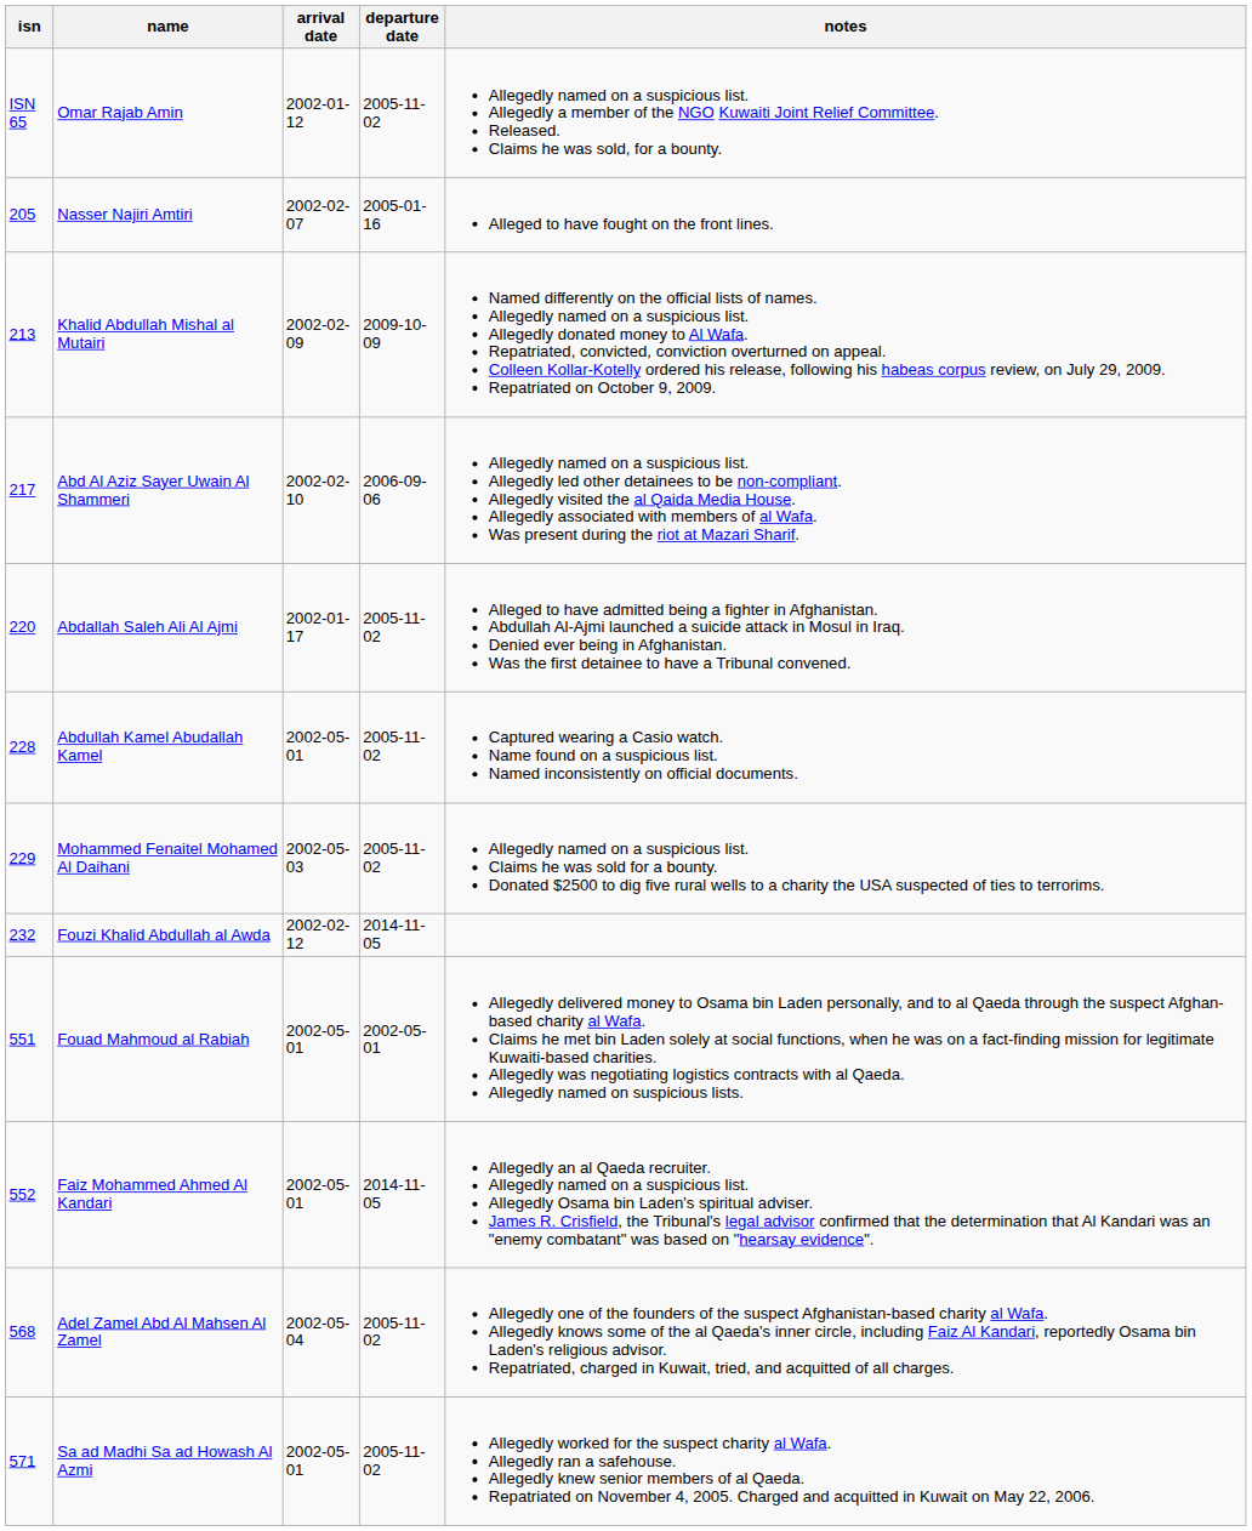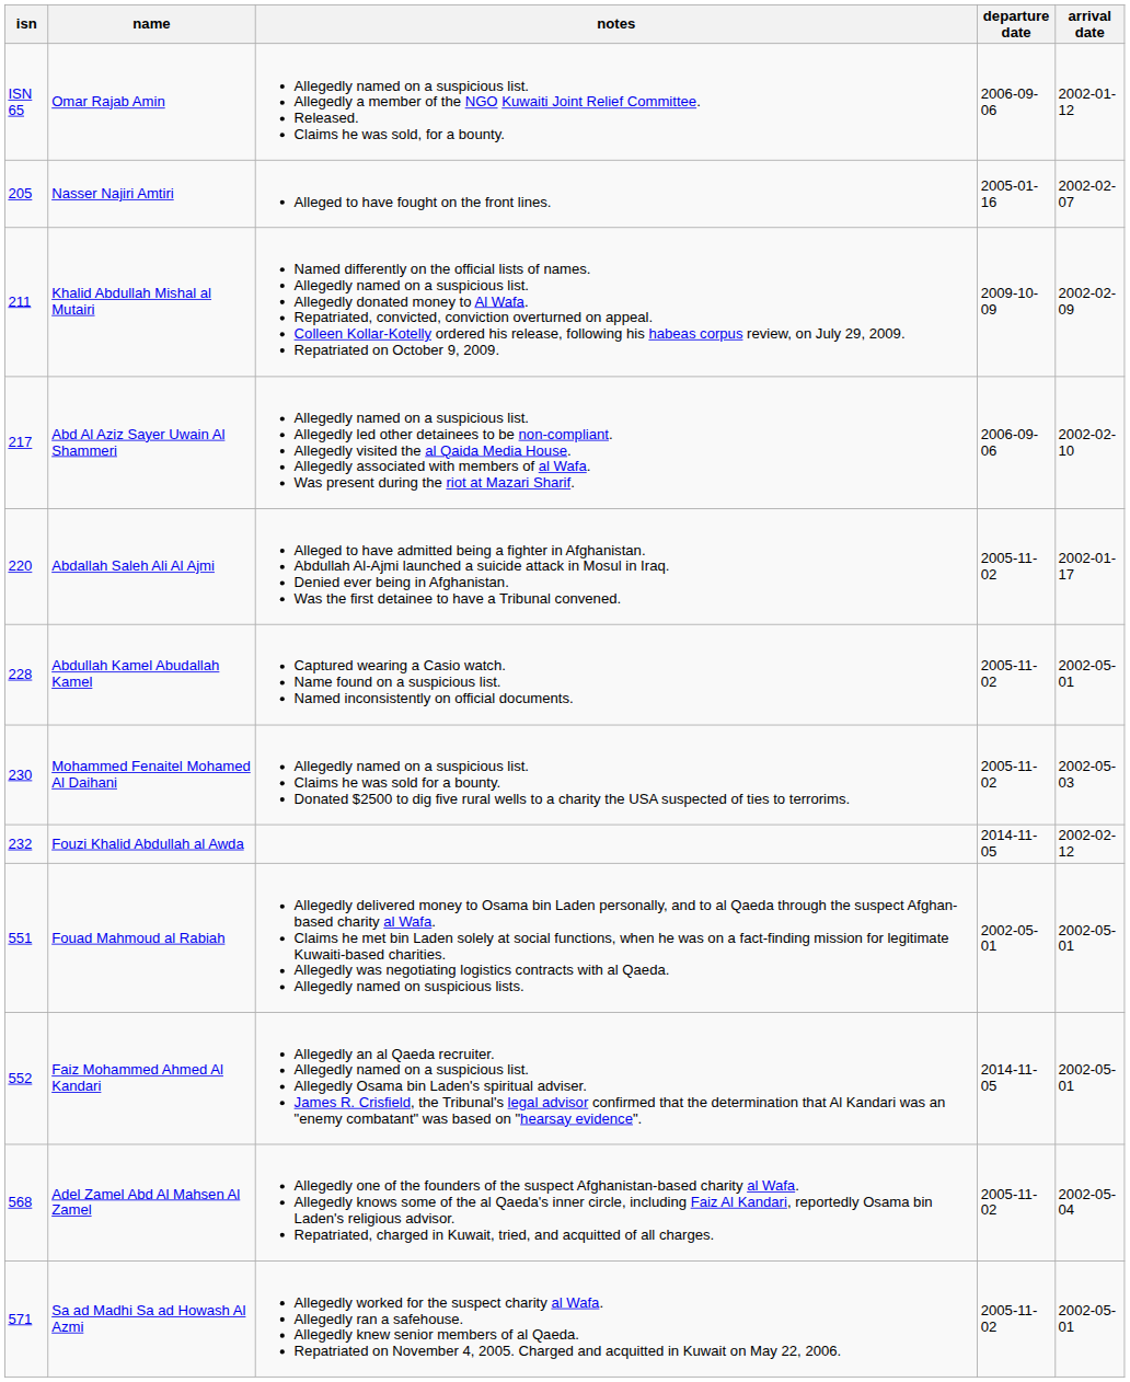columns swapped: arrival date <-> notes
Omar Rajab Amin | departure date: 2005-11-02 -> 2006-09-06
Khalid Abdullah Mishal al Mutairi | isn: 213 -> 211
Mohammed Fenaitel Mohamed Al Daihani | isn: 229 -> 230
